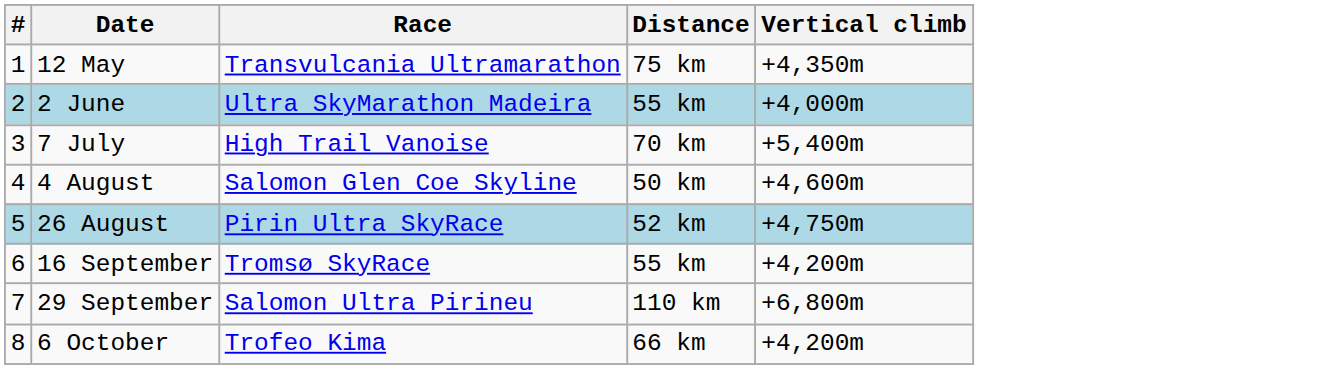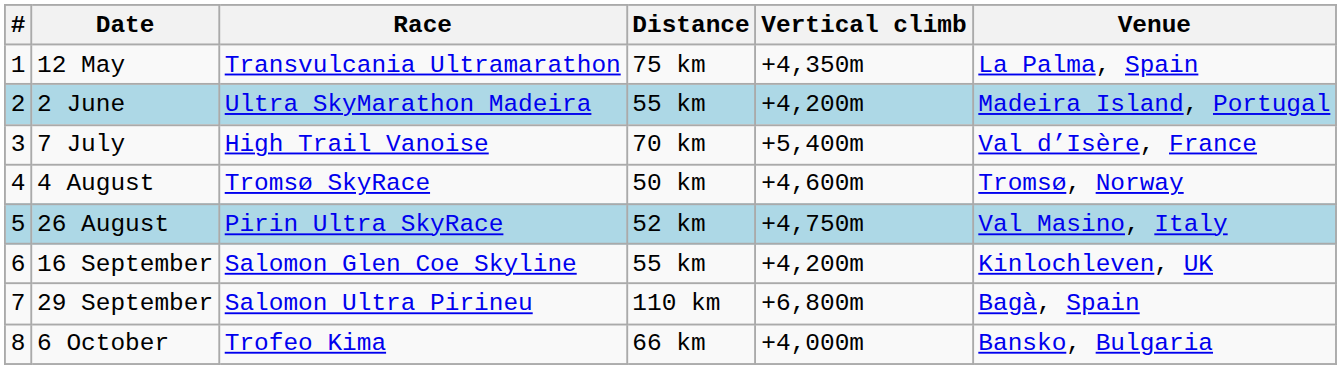+ column: Venue | La Palma, Spain | Madeira Island, Portugal | Val d’Isère, France | Tromsø, Norway | Val Masino, Italy | Kinlochleven, UK | Bagà, Spain | Bansko, Bulgaria
2 June | Vertical climb: +4,000m -> +4,200m
4 August | Race: Salomon Glen Coe Skyline -> Tromsø SkyRace
16 September | Race: Tromsø SkyRace -> Salomon Glen Coe Skyline
6 October | Vertical climb: +4,200m -> +4,000m
